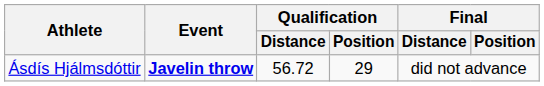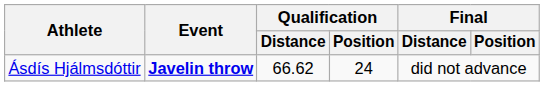Ásdís Hjálmsdóttir | Qualification / Distance: 56.72 -> 66.62
Ásdís Hjálmsdóttir | Qualification / Position: 29 -> 24
